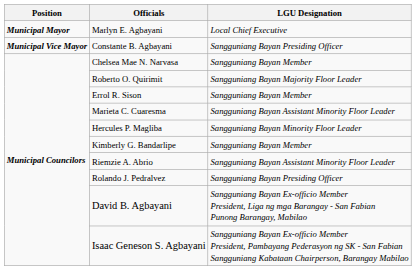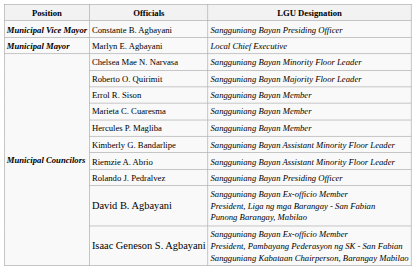rows swapped: Marlyn E. Agbayani <-> Constante B. Agbayani
Chelsea Mae N. Narvasa | LGU Designation: Sangguniang Bayan Member -> Sangguniang Bayan Minority Floor Leader
Marieta C. Cuaresma | LGU Designation: Sangguniang Bayan Assistant Minority Floor Leader -> Sangguniang Bayan Member
Hercules P. Magliba | LGU Designation: Sangguniang Bayan Minority Floor Leader -> Sangguniang Bayan Member
Kimberly G. Bandarlipe | LGU Designation: Sangguniang Bayan Member -> Sangguniang Bayan Assistant Minority Floor Leader
